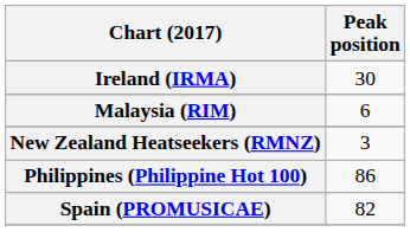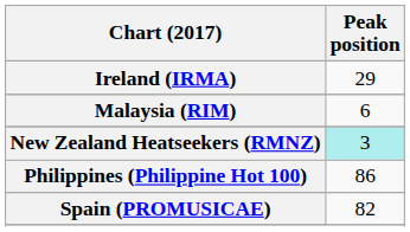Ireland (IRMA) | Peak position: 30 -> 29
New Zealand Heatseekers (RMNZ) | Peak position: no background -> paleturquoise background
